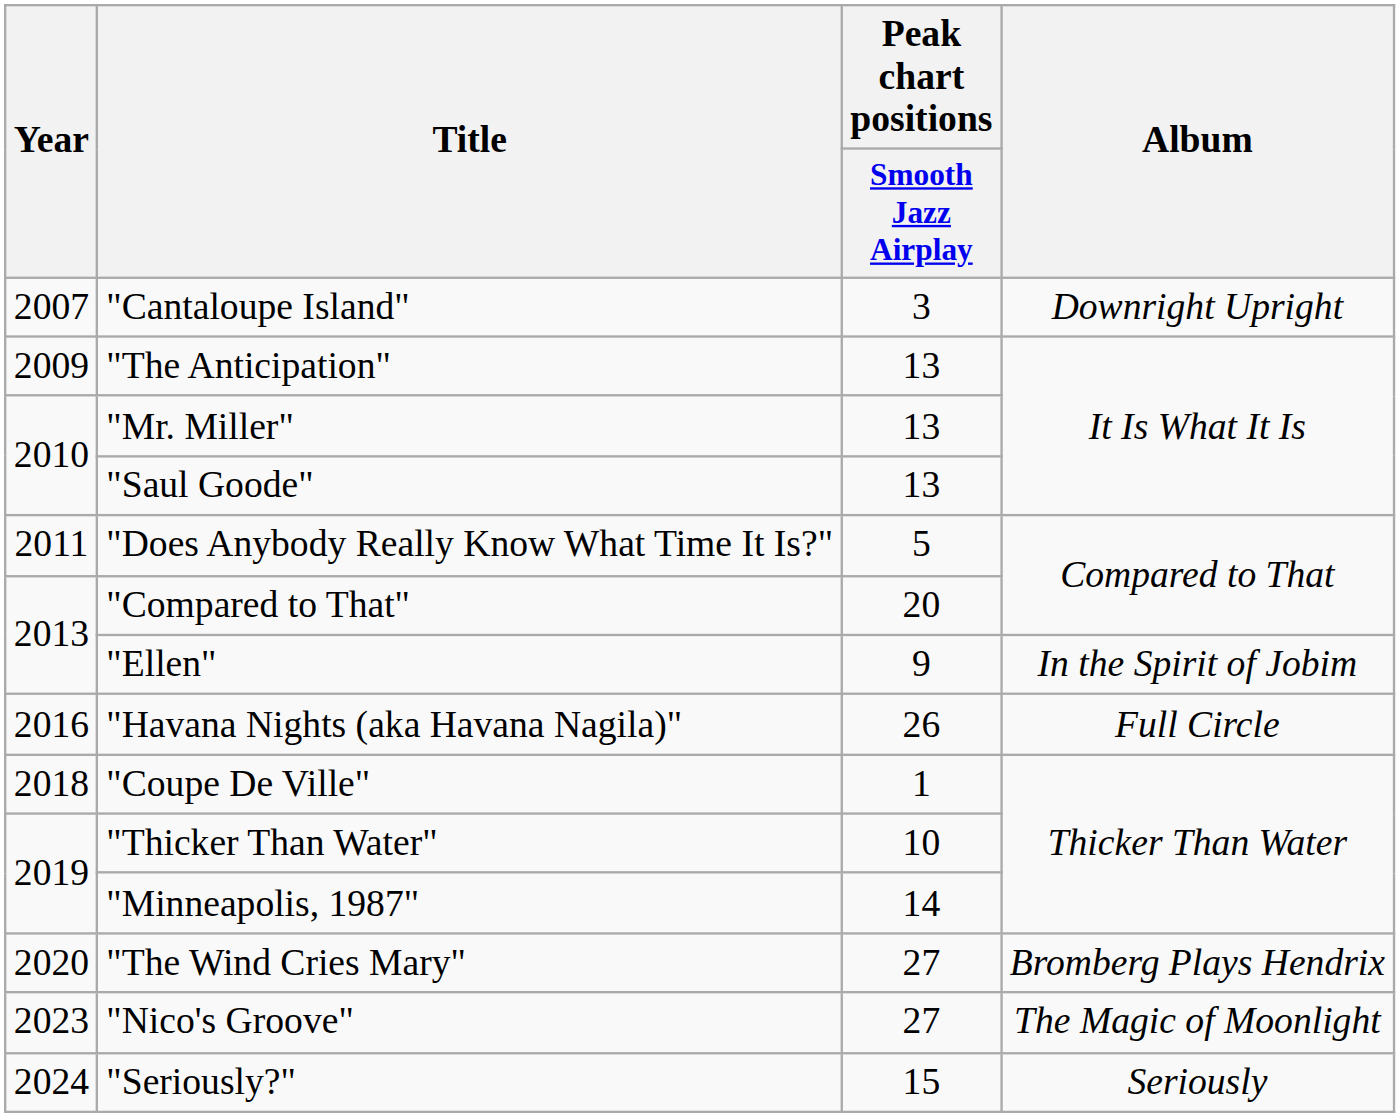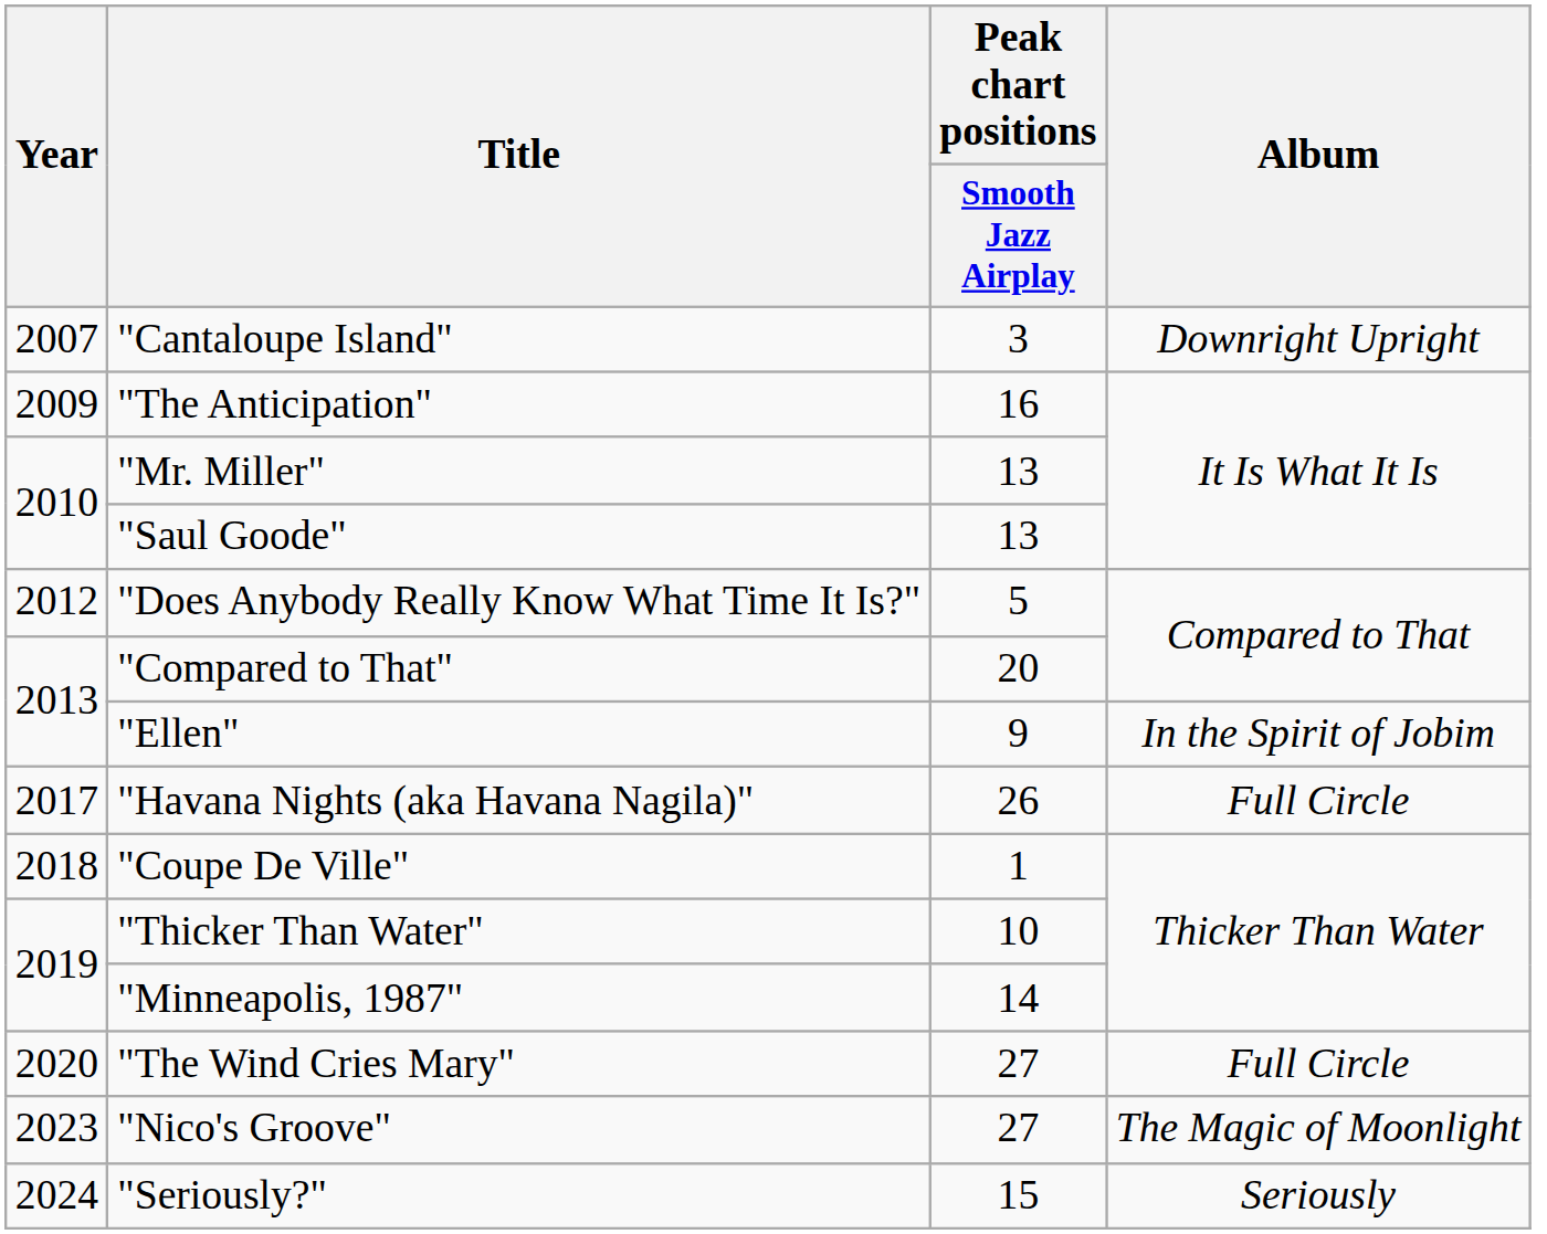"The Anticipation" | Peak chart positions / Smooth Jazz Airplay: 13 -> 16
"Does Anybody Really Know What Time It Is?" | Year: 2011 -> 2012
"Havana Nights (aka Havana Nagila)" | Year: 2016 -> 2017
"The Wind Cries Mary" | Album: Bromberg Plays Hendrix -> Full Circle
